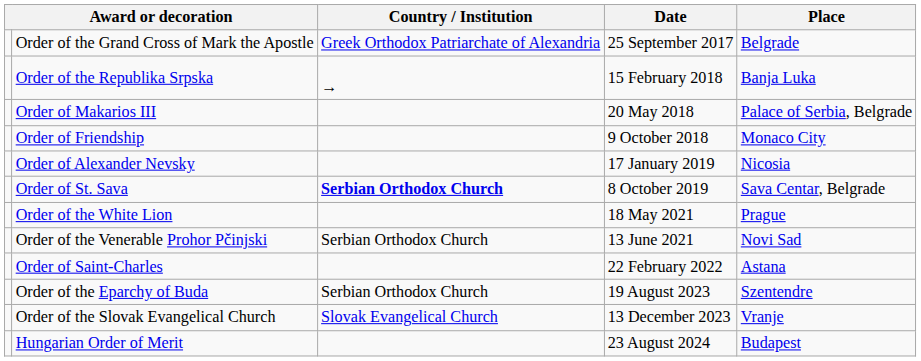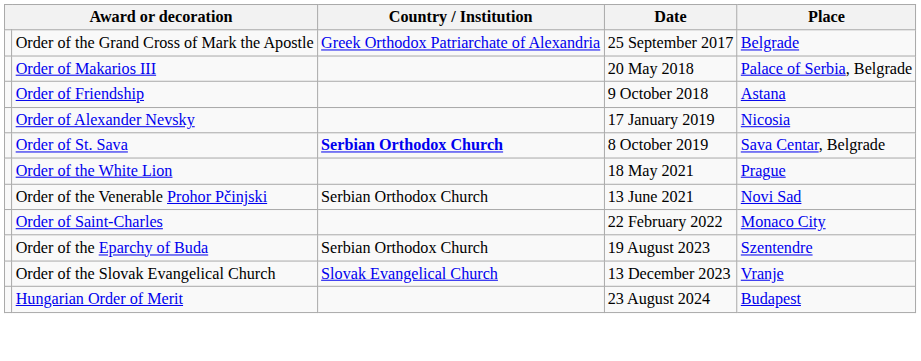- row: Order of the Republika Srpska | → | 15 February 2018 | Banja Luka
Order of Friendship | Place: Monaco City -> Astana
Order of Saint-Charles | Place: Astana -> Monaco City
